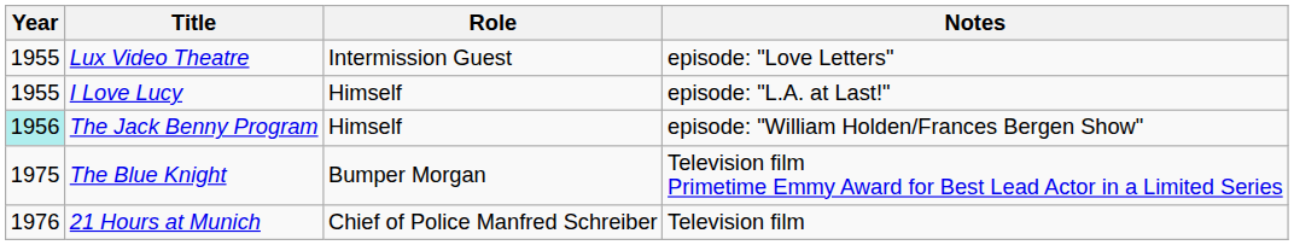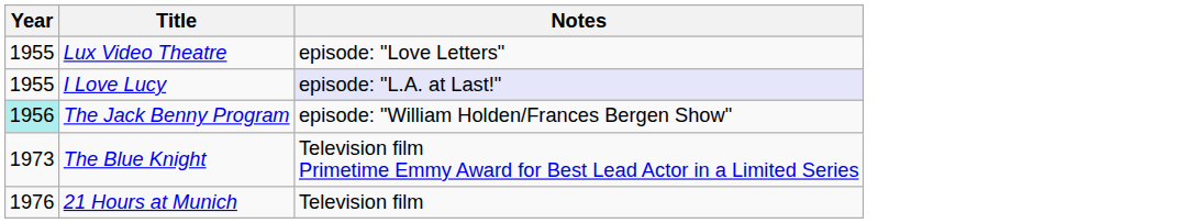- column: Role | Intermission Guest | Himself | Himself | Bumper Morgan | Chief of Police Manfred Schreiber
I Love Lucy | Notes: no background -> lavender background
The Blue Knight | Year: 1975 -> 1973
